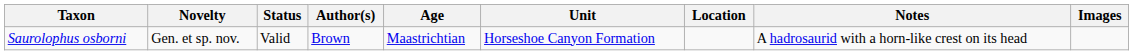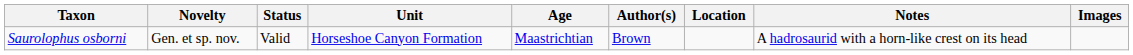columns swapped: Author(s) <-> Unit
